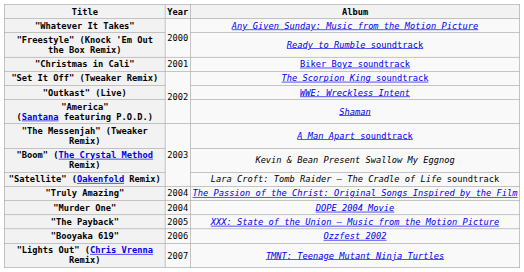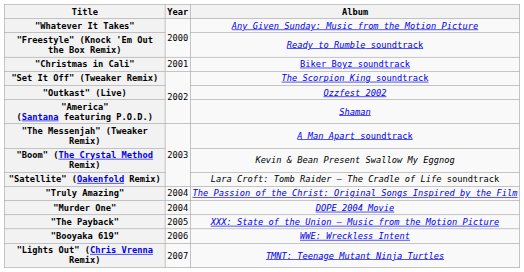"Outkast" (Live) | Album: WWE: Wreckless Intent -> Ozzfest 2002
"Booyaka 619" | Album: Ozzfest 2002 -> WWE: Wreckless Intent
